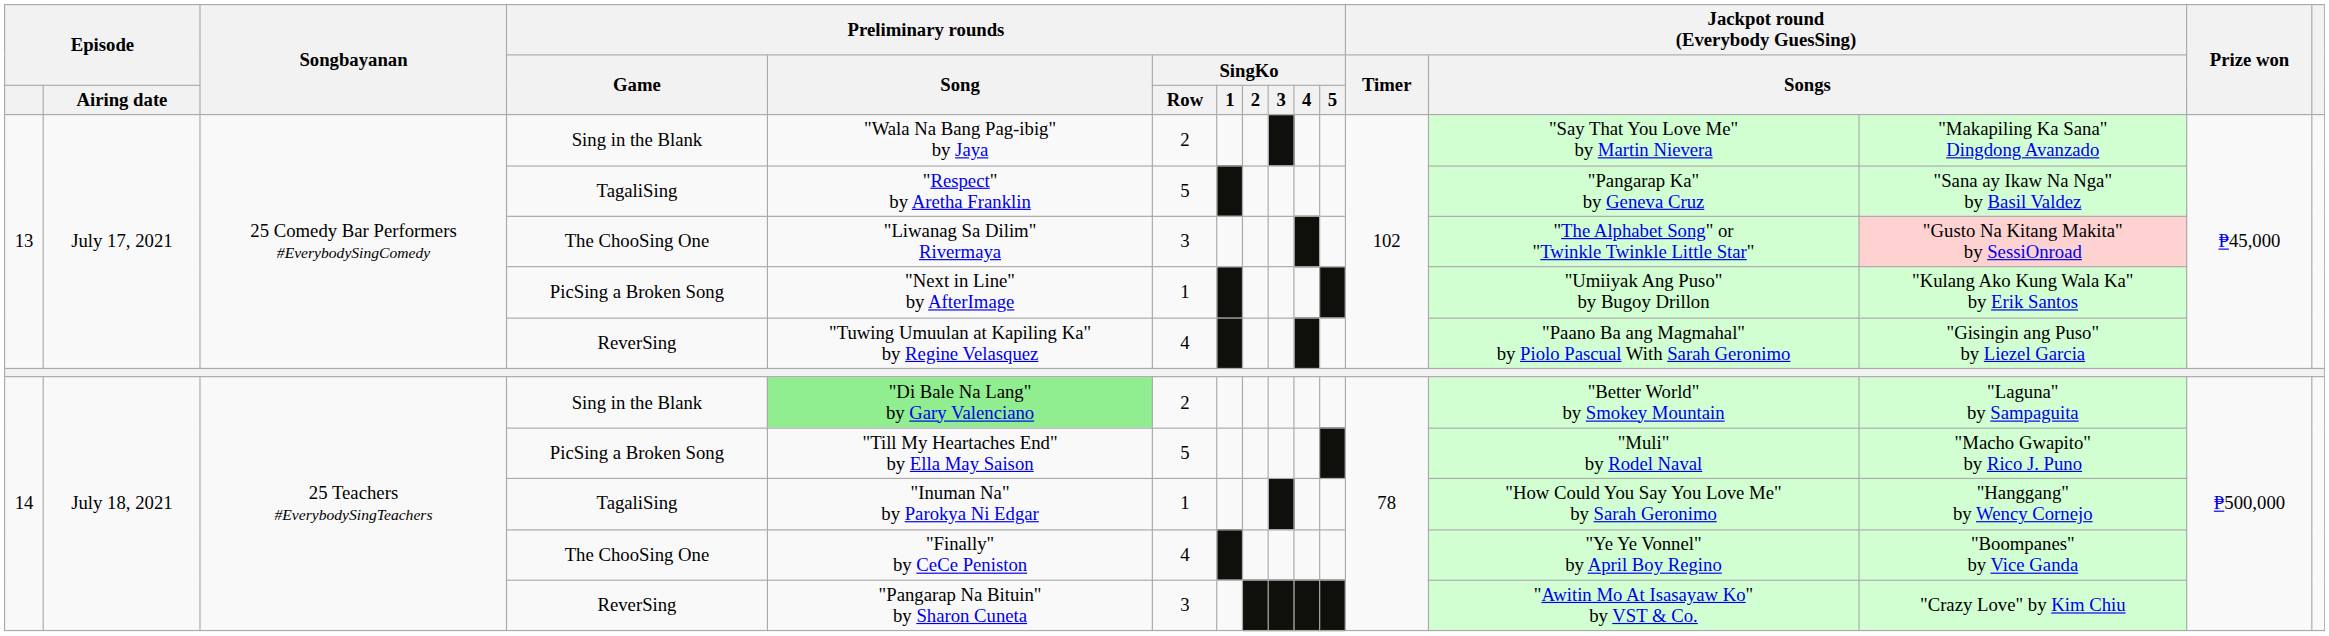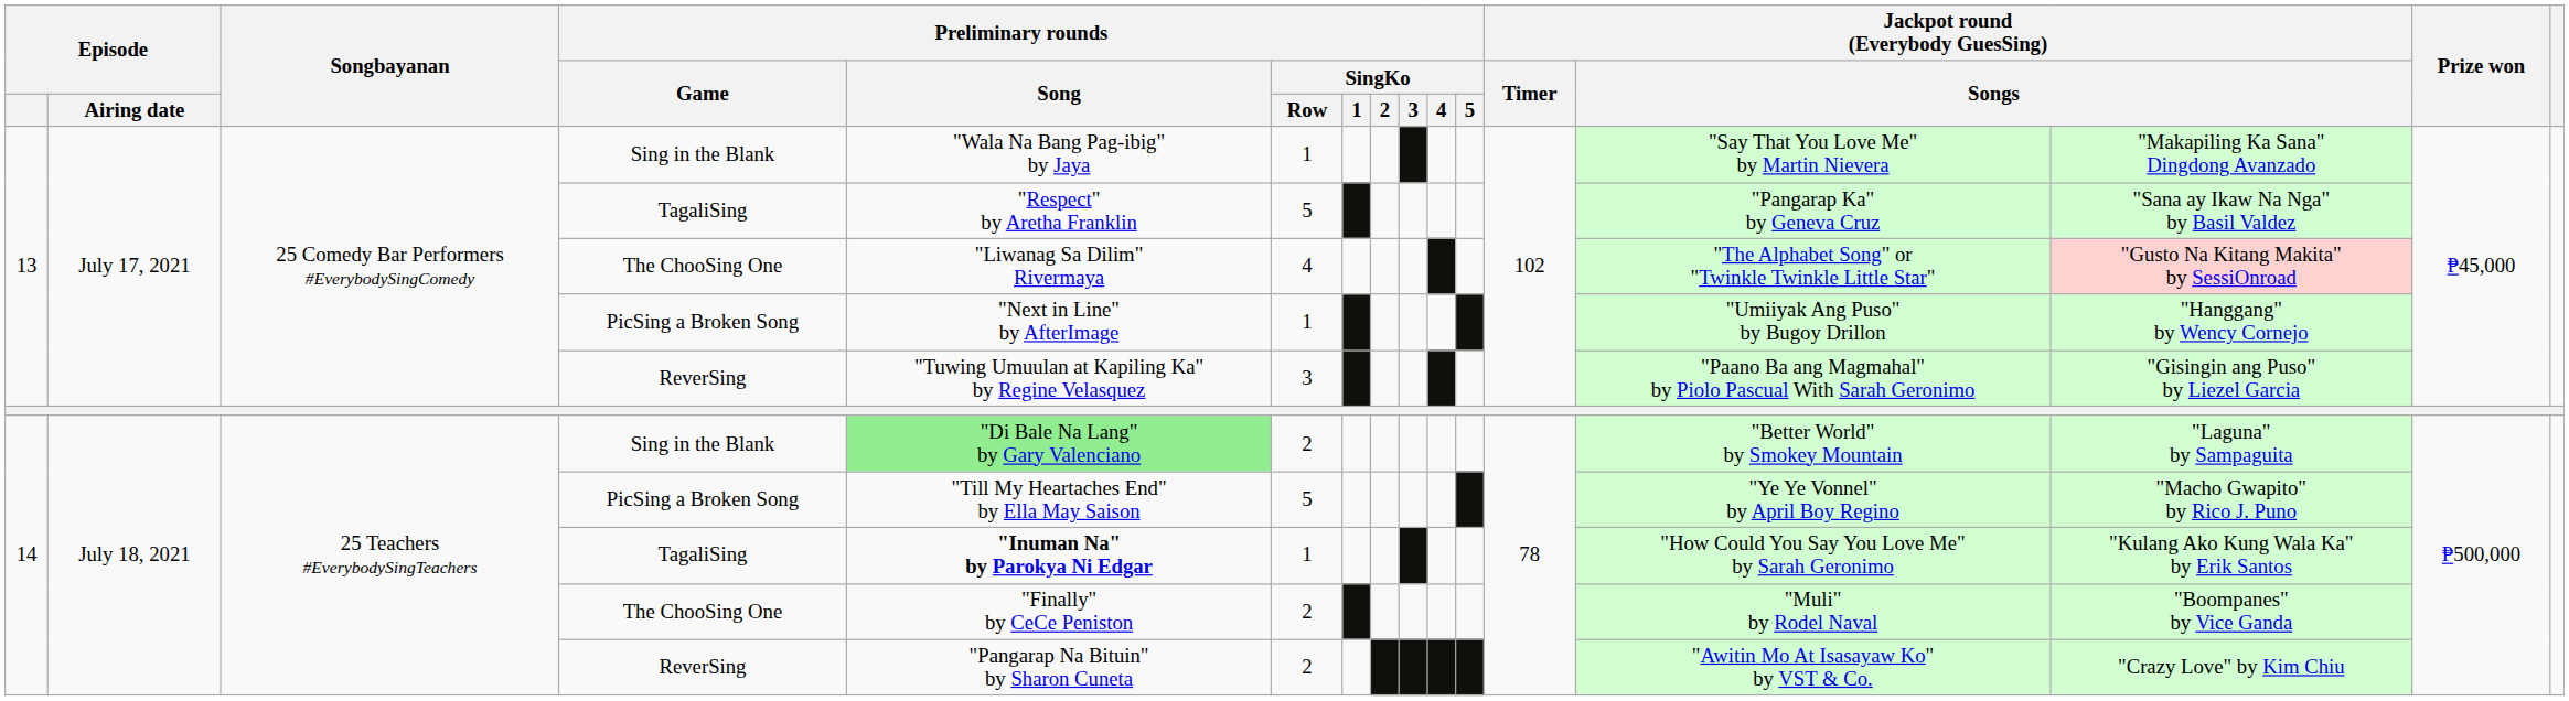13 / Sing in the Blank | Preliminary rounds / SingKo / Row: 2 -> 1
13 / The ChooSing One | Preliminary rounds / SingKo / Row: 3 -> 4
13 / PicSing a Broken Song | column 14: "Kulang Ako Kung Wala Ka" by Erik Santos -> "Hanggang" by Wency Cornejo
13 / ReverSing | Preliminary rounds / SingKo / Row: 4 -> 3
14 / PicSing a Broken Song | column 13: "Muli" by Rodel Naval -> "Ye Ye Vonnel" by April Boy Regino
14 / TagaliSing | Preliminary rounds / Song: normal -> bold
14 / TagaliSing | column 14: "Hanggang" by Wency Cornejo -> "Kulang Ako Kung Wala Ka" by Erik Santos
14 / The ChooSing One | Preliminary rounds / SingKo / Row: 4 -> 2
14 / The ChooSing One | column 13: "Ye Ye Vonnel" by April Boy Regino -> "Muli" by Rodel Naval
14 / ReverSing | Preliminary rounds / SingKo / Row: 3 -> 2
